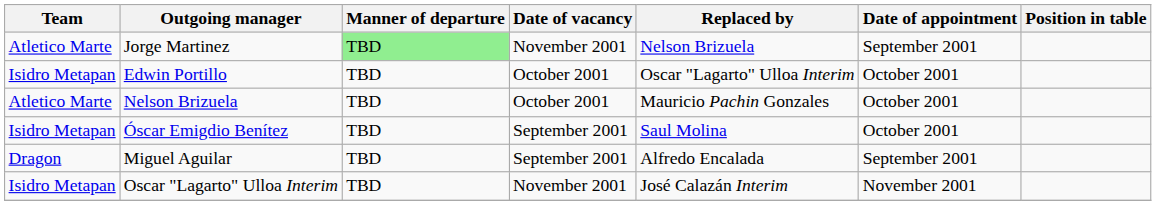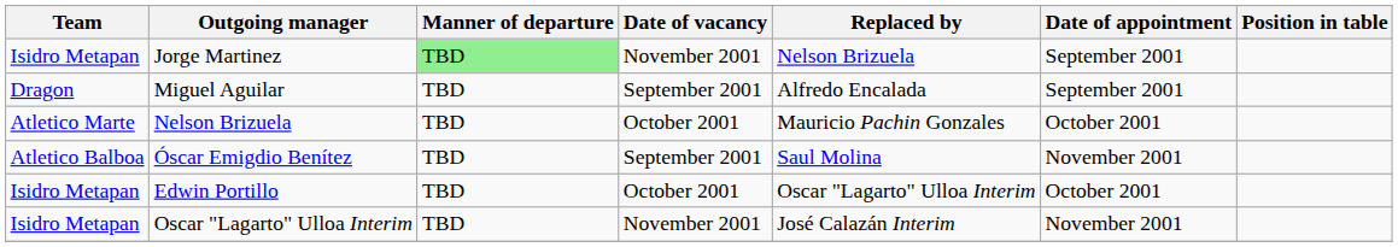Jorge Martinez | Team: Atletico Marte -> Isidro Metapan
rows swapped: Miguel Aguilar <-> Edwin Portillo
Óscar Emigdio Benítez | Team: Isidro Metapan -> Atletico Balboa
Óscar Emigdio Benítez | Date of appointment: October 2001 -> November 2001
